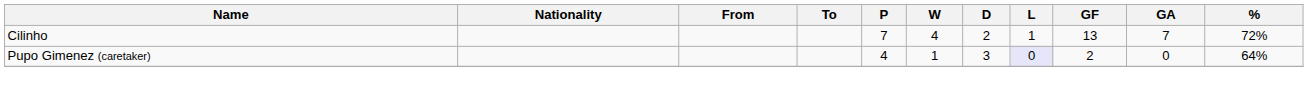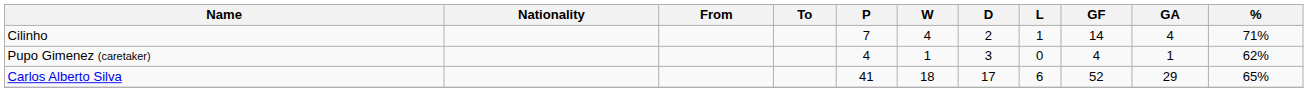Cilinho | GF: 13 -> 14
Cilinho | GA: 7 -> 4
Cilinho | %: 72% -> 71%
Pupo Gimenez (caretaker) | L: lavender background -> no background
Pupo Gimenez (caretaker) | GF: 2 -> 4
Pupo Gimenez (caretaker) | GA: 0 -> 1
Pupo Gimenez (caretaker) | %: 64% -> 62%
+ row: Carlos Alberto Silva | 41 | 18 | 17 | 6 | 52 | 29 | 65%
